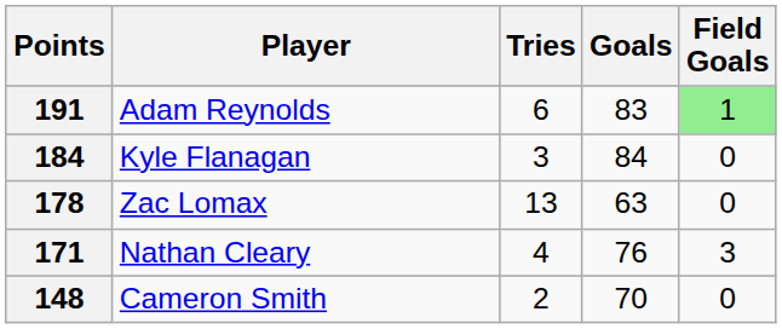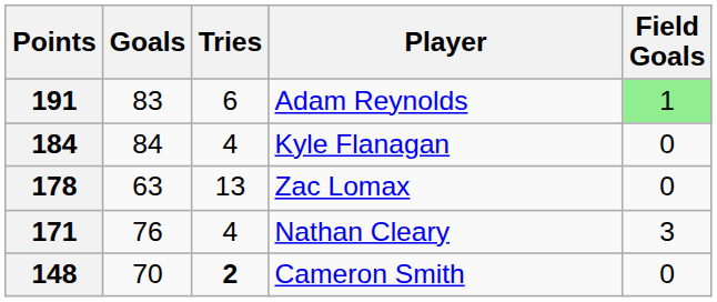columns swapped: Player <-> Goals
184 | Tries: 3 -> 4
148 | Tries: normal -> bold
